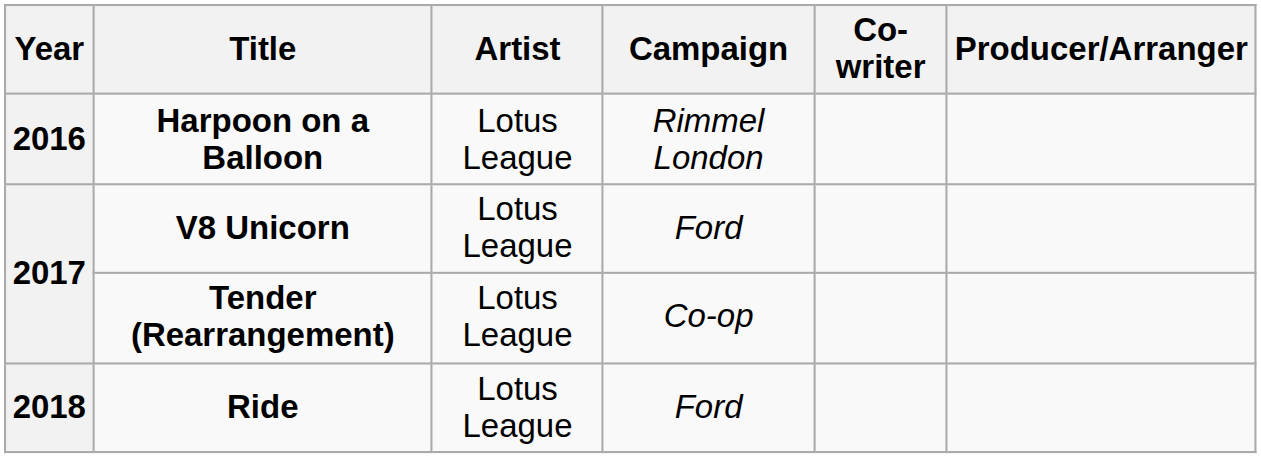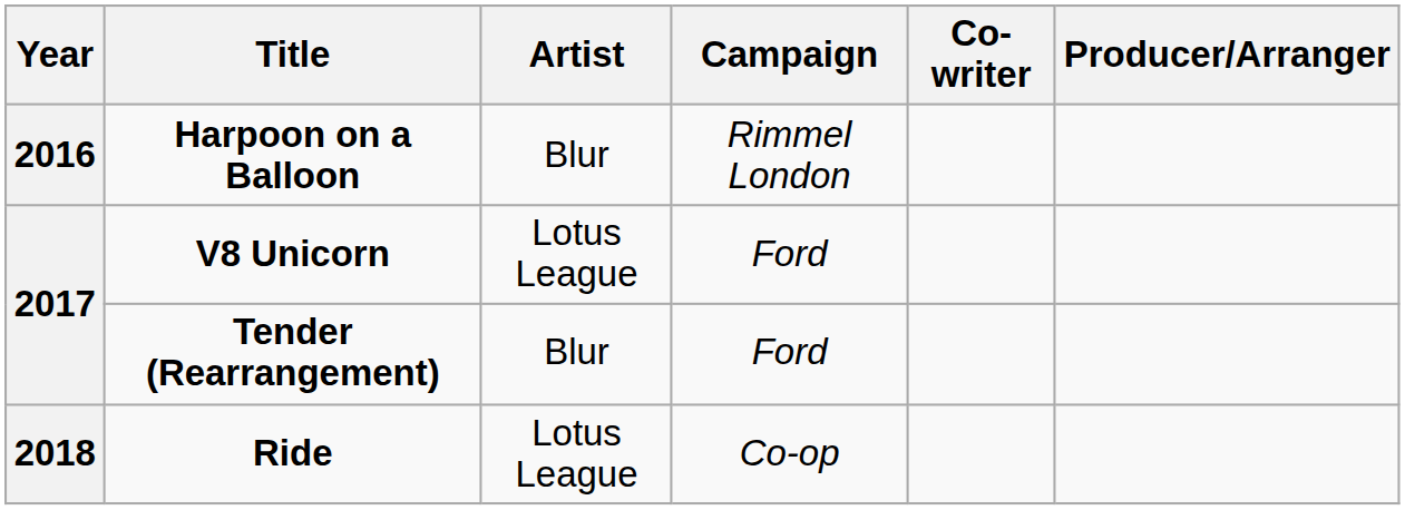Harpoon on a Balloon | Artist: Lotus League -> Blur
Tender (Rearrangement) | Artist: Lotus League -> Blur
Tender (Rearrangement) | Campaign: Co-op -> Ford
Ride | Campaign: Ford -> Co-op
